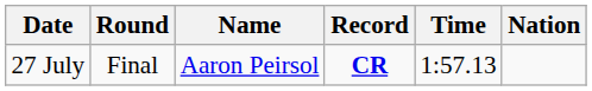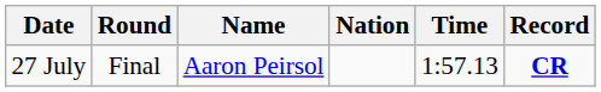columns swapped: Nation <-> Record
